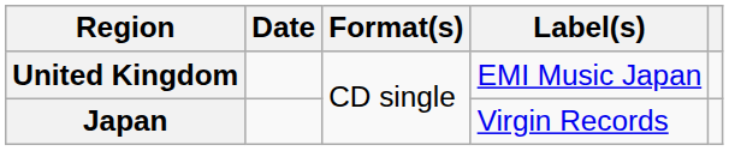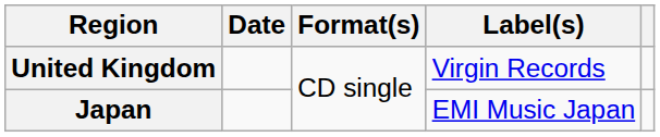United Kingdom | Label(s): EMI Music Japan -> Virgin Records
Japan | Label(s): Virgin Records -> EMI Music Japan
